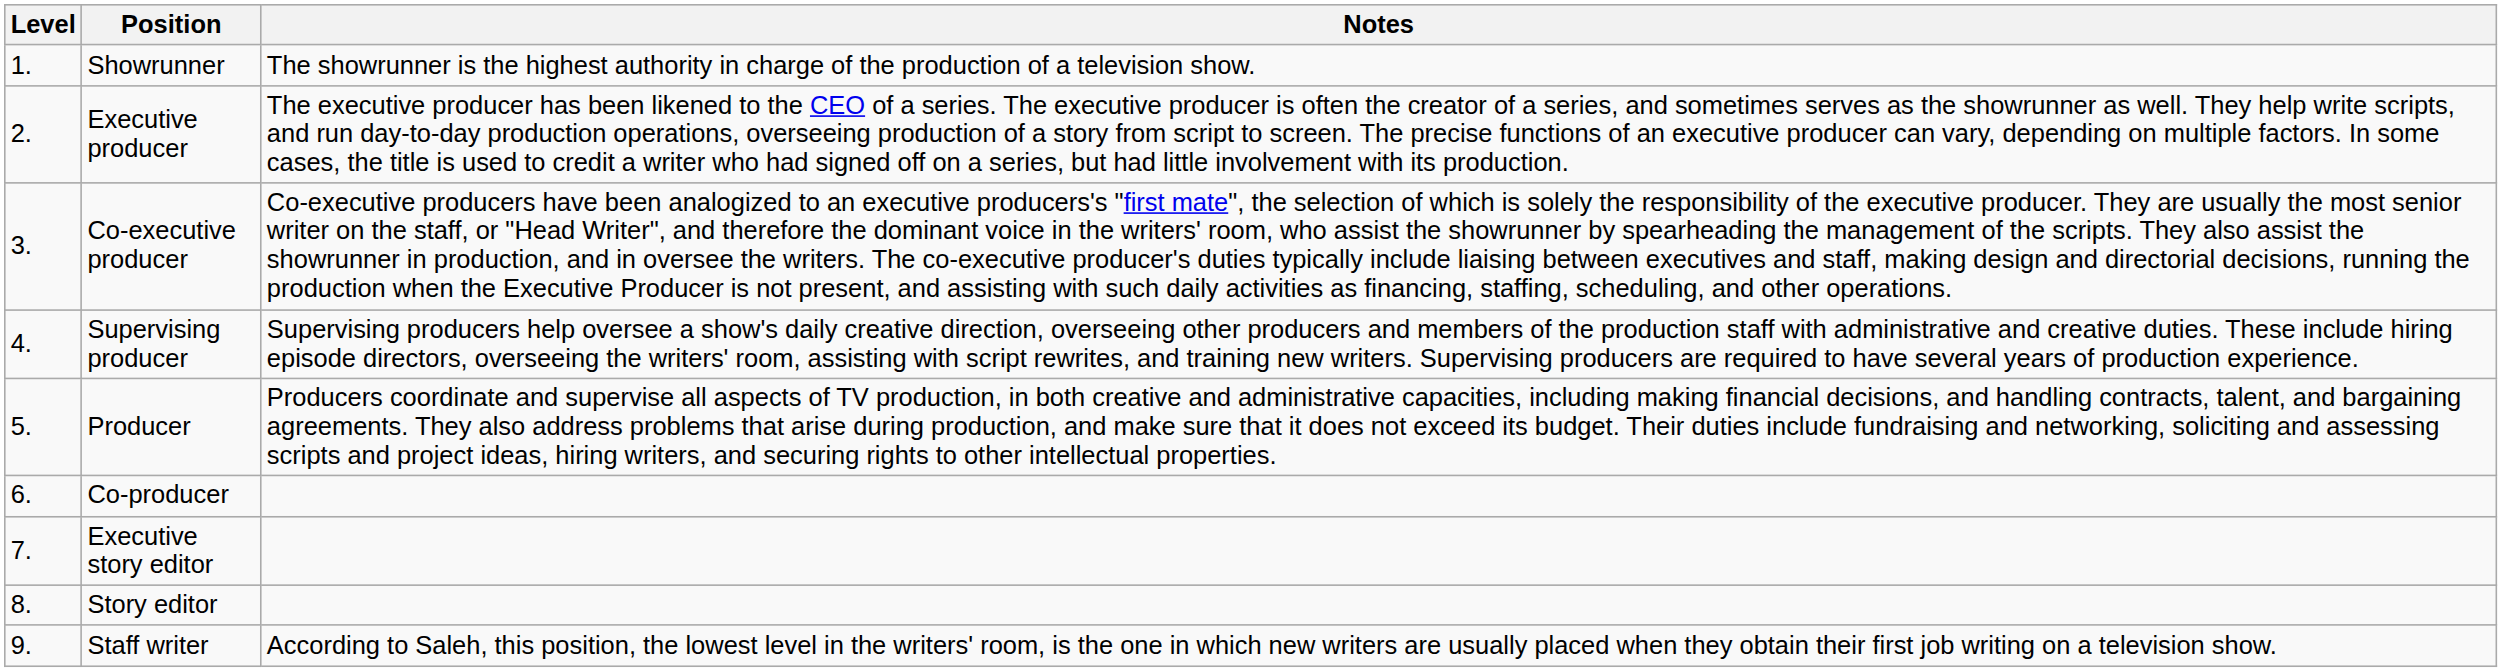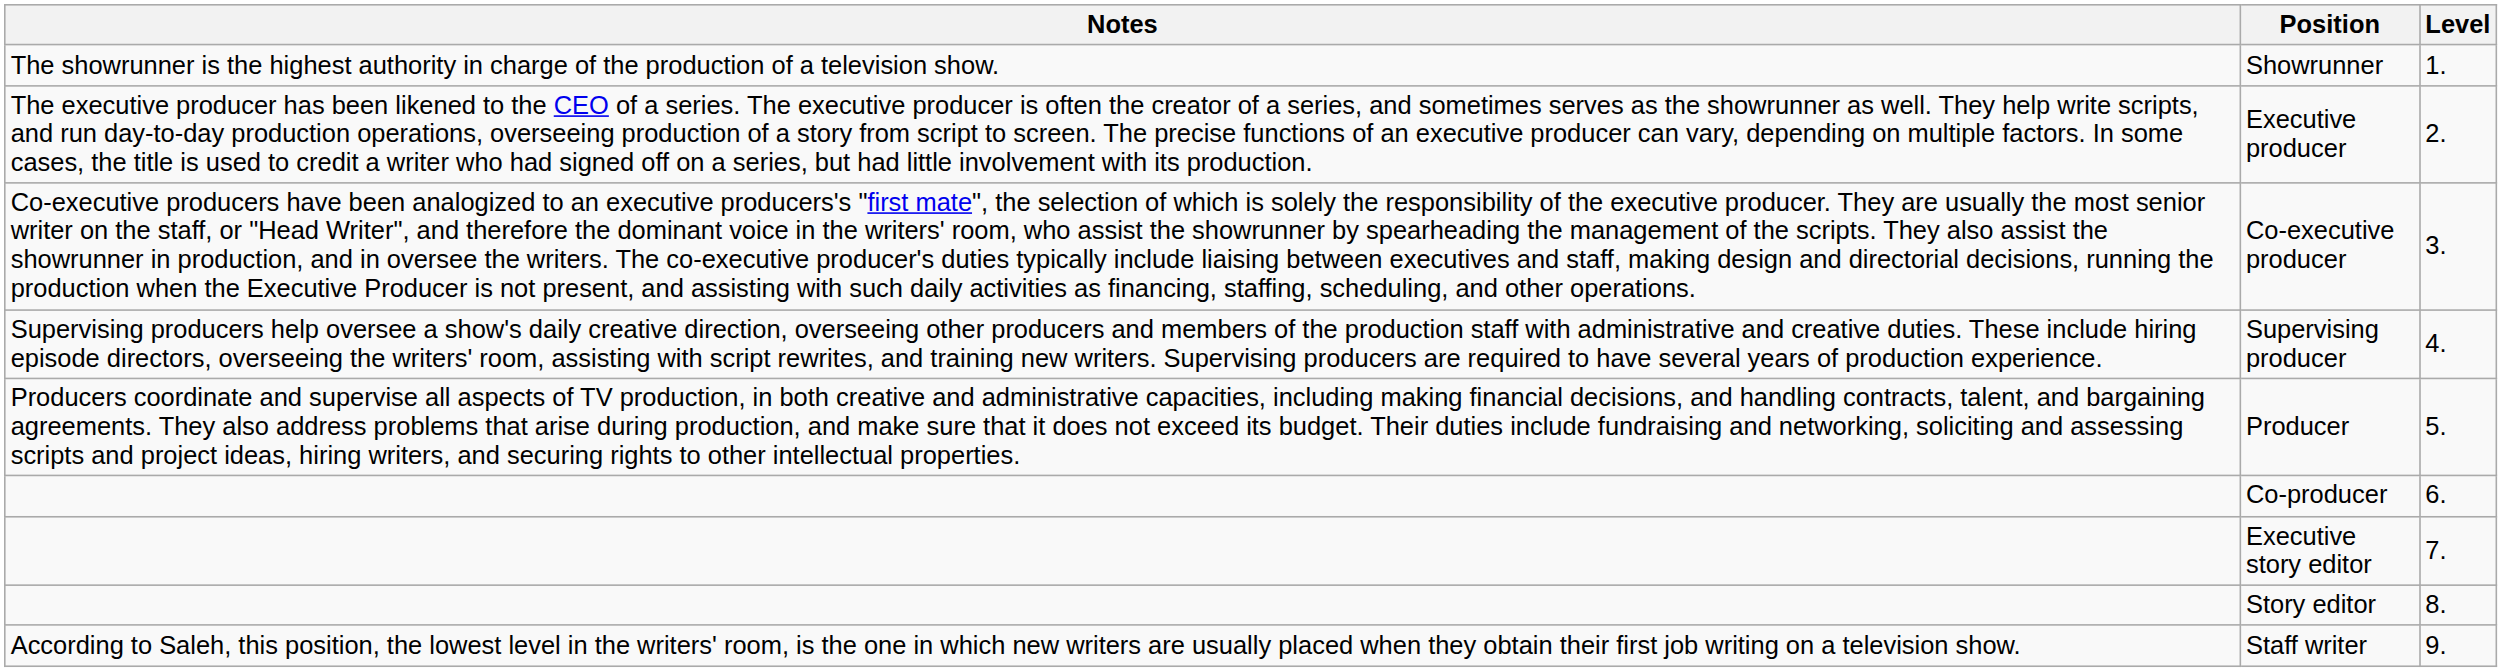columns swapped: Level <-> Notes
